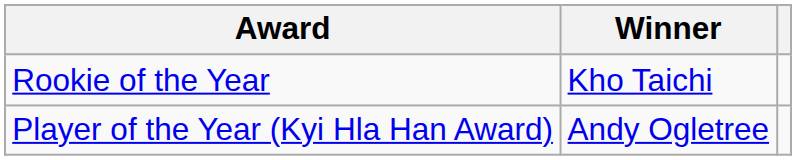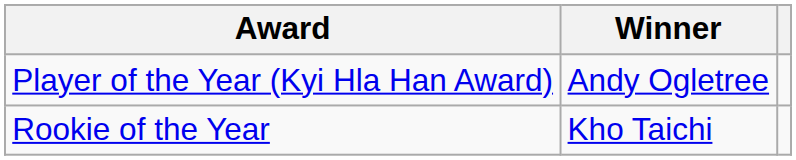rows swapped: Player of the Year (Kyi Hla Han Award) <-> Rookie of the Year
